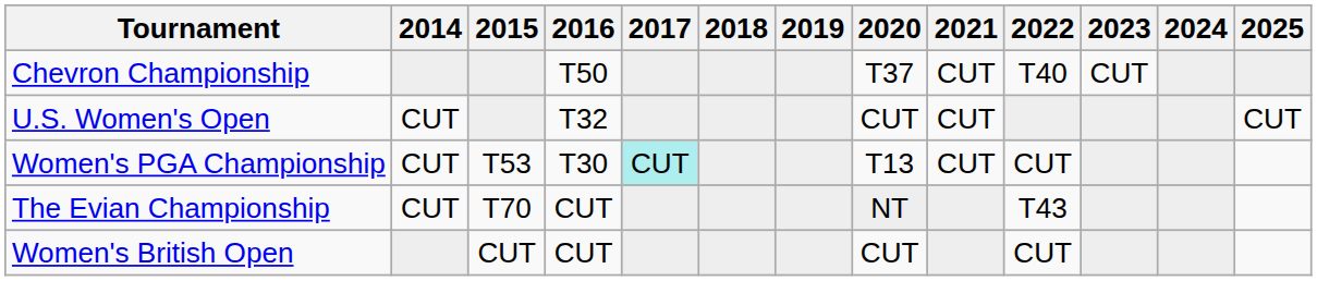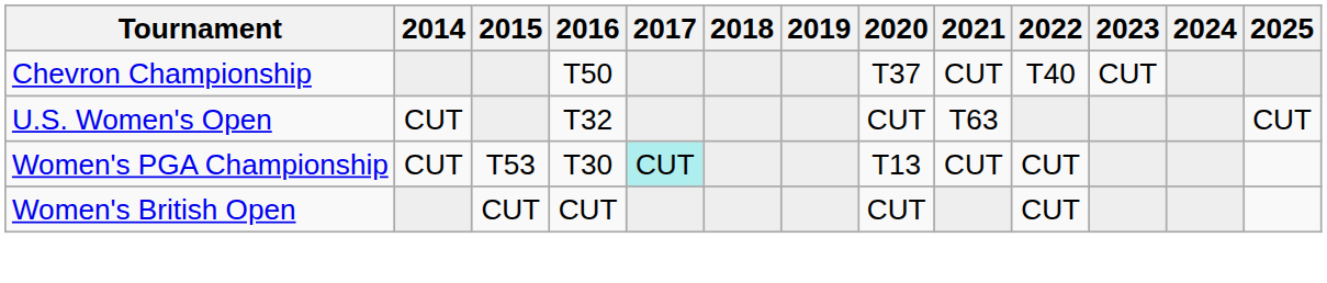U.S. Women's Open | 2021: CUT -> T63
- row: The Evian Championship | CUT | T70 | CUT | NT | T43
